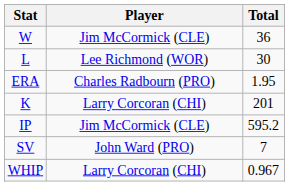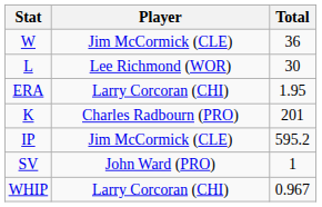ERA | Player: Charles Radbourn (PRO) -> Larry Corcoran (CHI)
K | Player: Larry Corcoran (CHI) -> Charles Radbourn (PRO)
SV | Total: 7 -> 1
